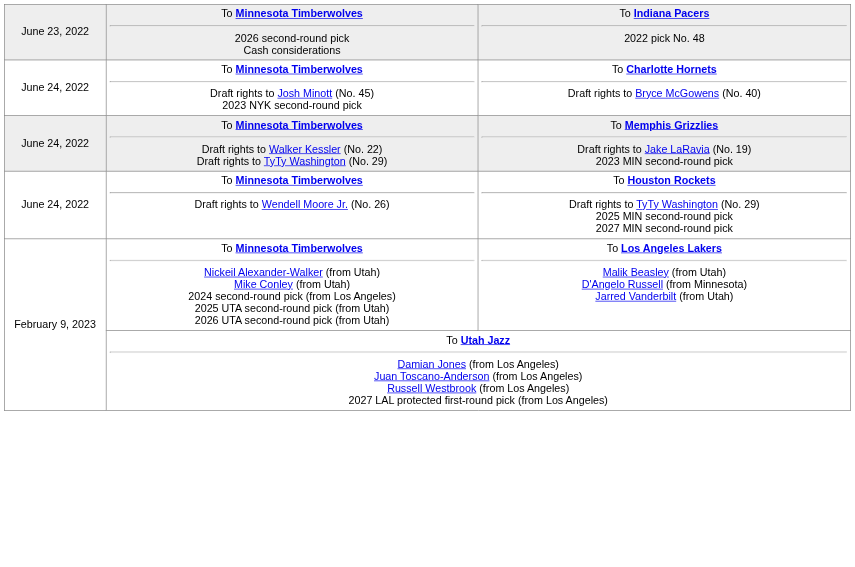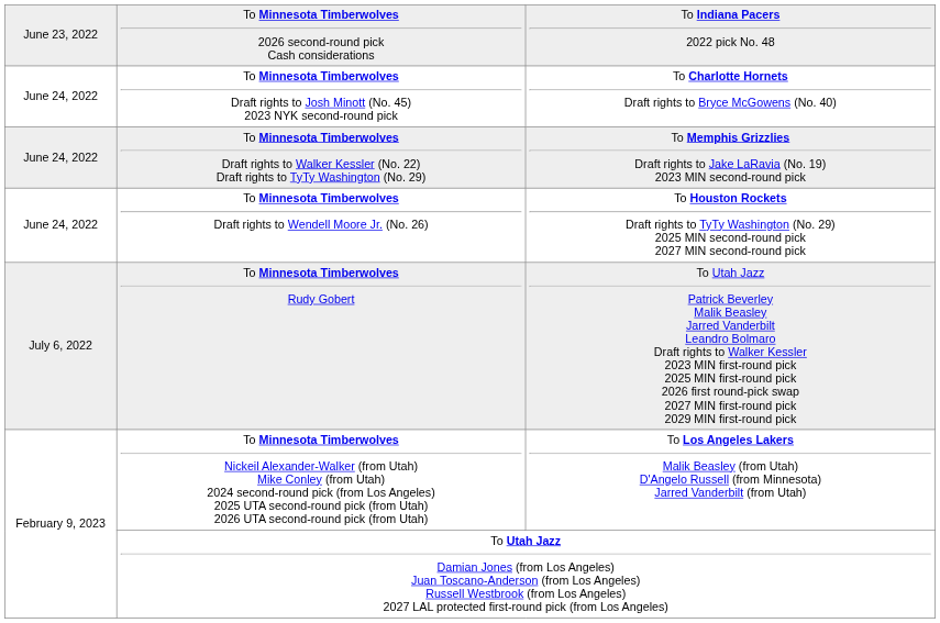+ row: July 6, 2022 | To Minnesota Timberwolves Rudy Gobert | To Utah Jazz Patrick Beverley Malik Beasley Jarred Vanderbilt Leandro Bolmaro Draft rights to Walker Kessler 2023 MIN first-round pick 2025 MIN first-round pick 2026 first round-pick swap 2027 MIN first-round pick 2029 MIN first-round pick
